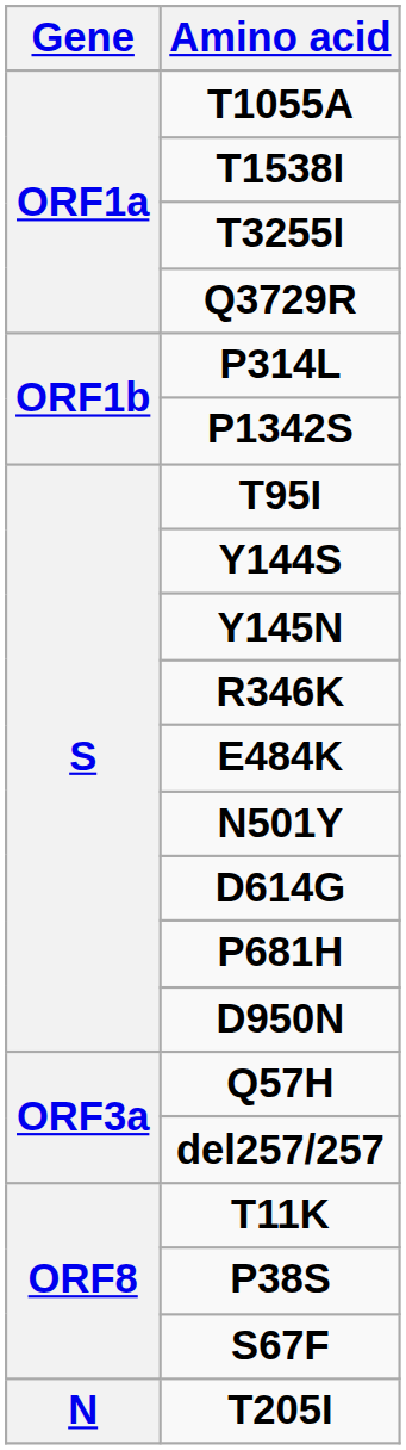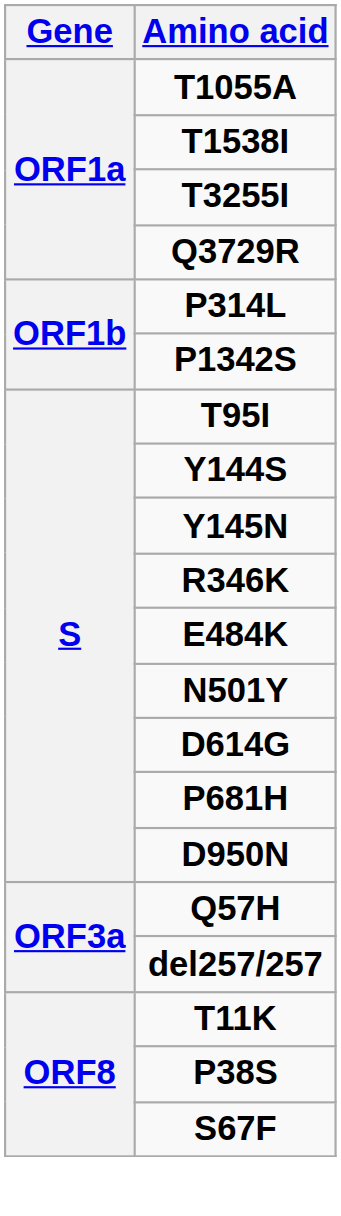- row: N | T205I
